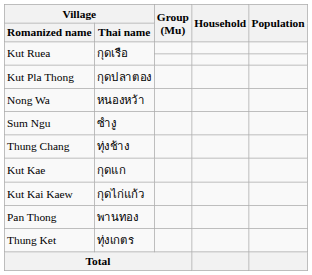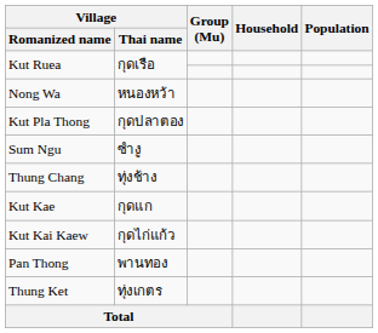rows swapped: Nong Wa <-> Kut Pla Thong
